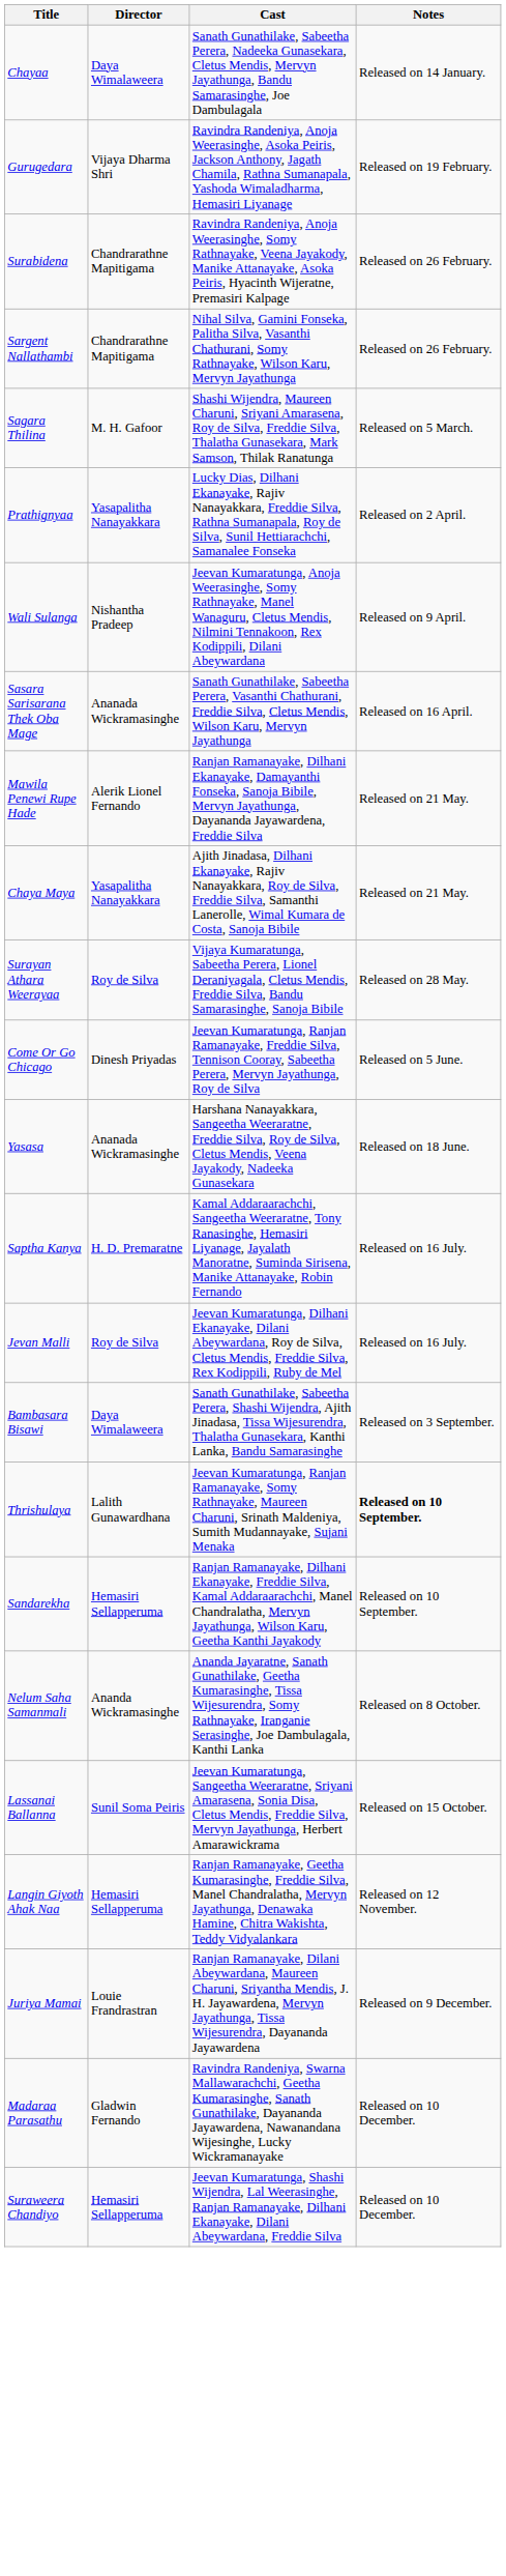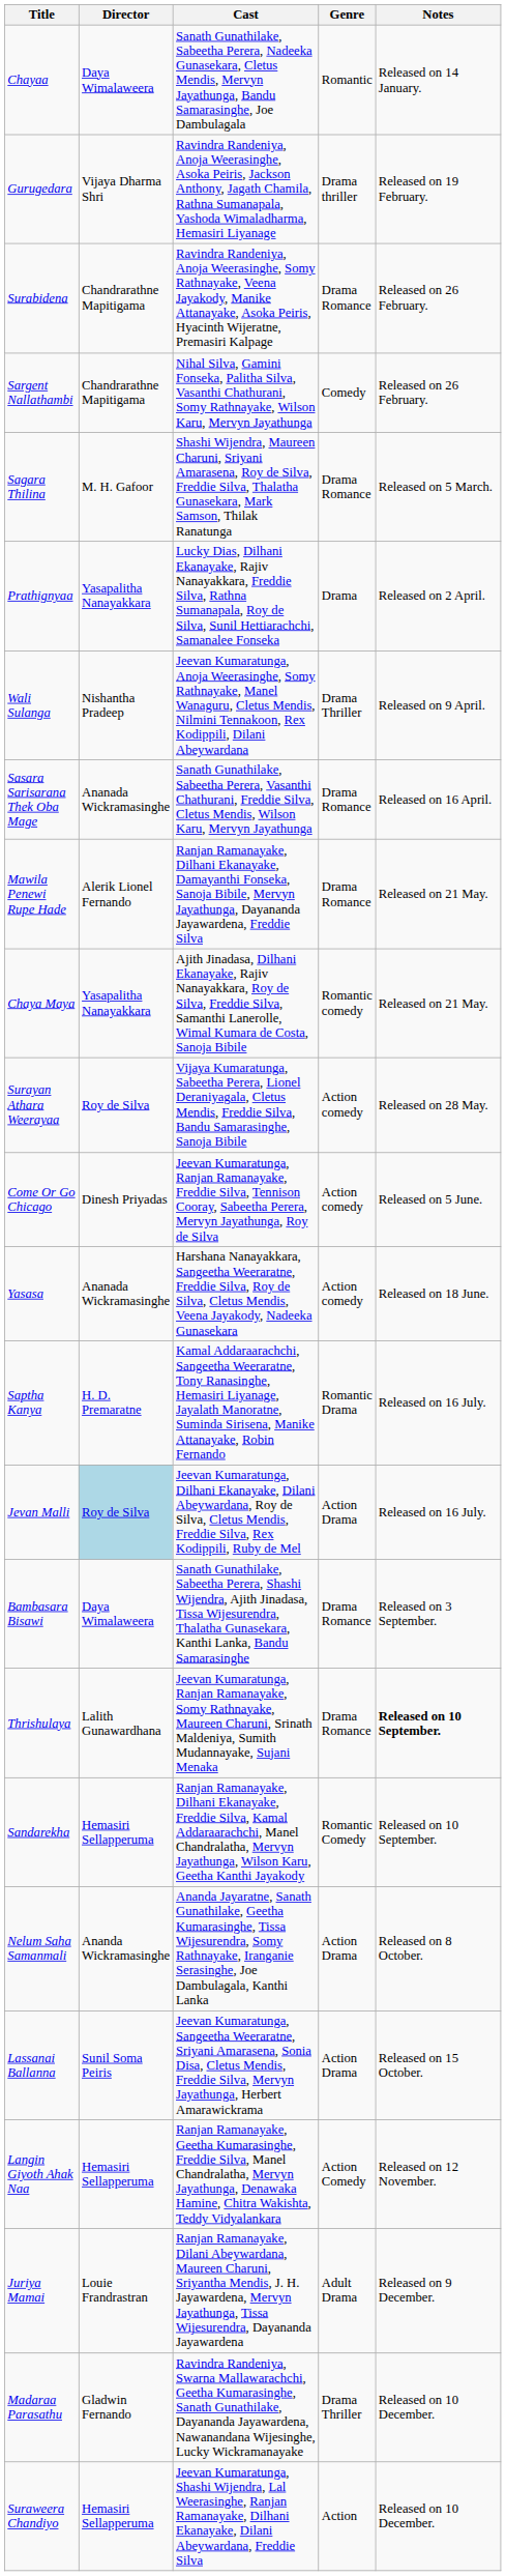+ column: Genre | Romantic | Drama thriller | Drama Romance | Comedy | Drama Romance | Drama | Drama Thriller | Drama Romance | Drama Romance | Romantic comedy | Action comedy | Action comedy | Action comedy | Romantic Drama | Action Drama | Drama Romance | Drama Romance | Romantic Comedy | Action Drama | Action Drama | Action Comedy | Adult Drama | Drama Thriller | Action
Jevan Malli | Director: no background -> lightblue background
